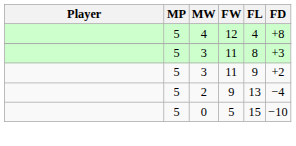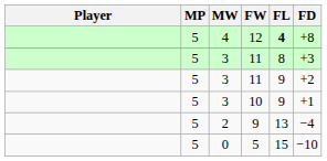12 | FL: normal -> bold
+ row: 5 | 3 | 10 | 9 | +1
